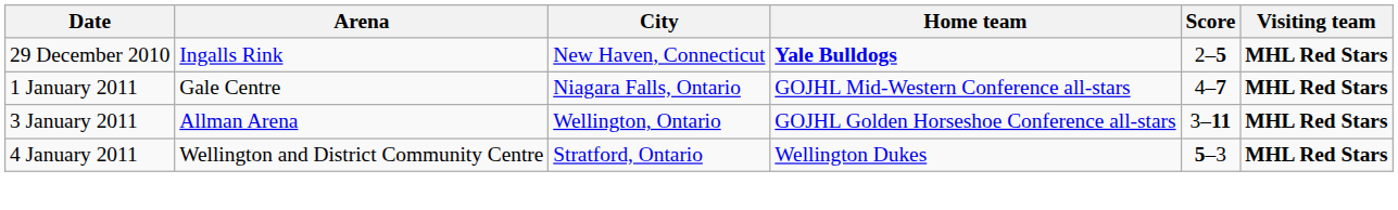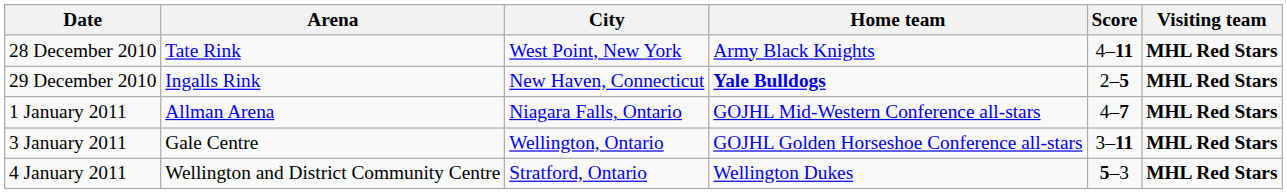+ row: 28 December 2010 | Tate Rink | West Point, New York | Army Black Knights | 4–11 | MHL Red Stars
1 January 2011 | Arena: Gale Centre -> Allman Arena
3 January 2011 | Arena: Allman Arena -> Gale Centre
